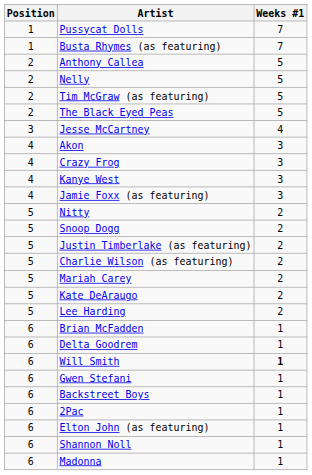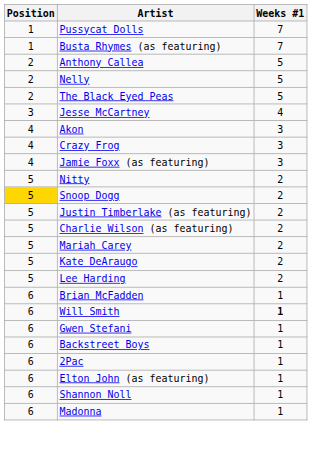- row: 2 | Tim McGraw (as featuring) | 5
- row: 4 | Kanye West | 3
Snoop Dogg | Position: no background -> gold background
- row: 6 | Delta Goodrem | 1
